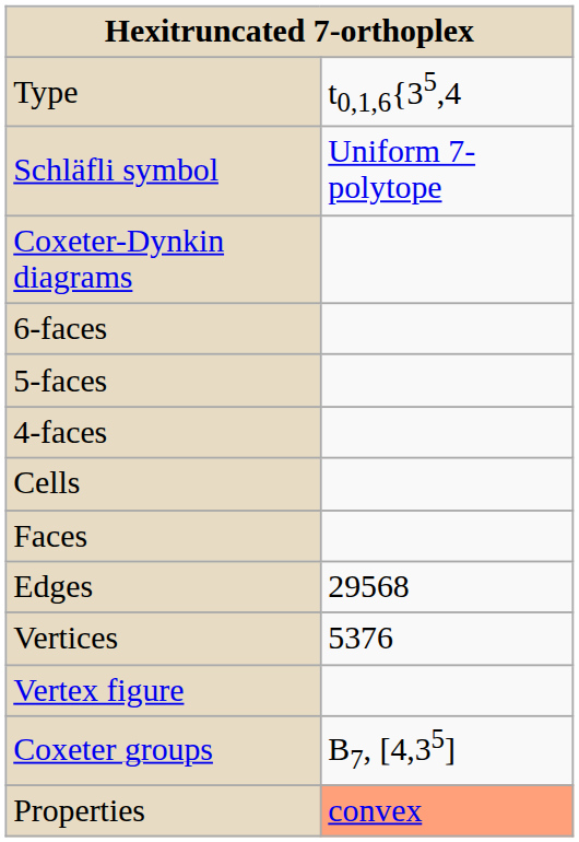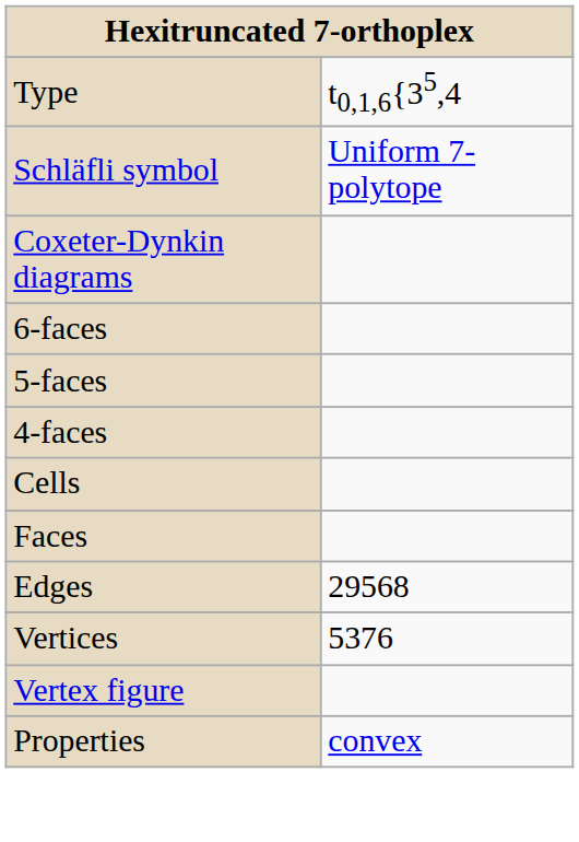- row: Coxeter groups | B7, [4,35]
Properties | column 2: lightsalmon background -> no background
